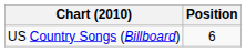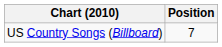US Country Songs (Billboard) | Position: 6 -> 7
